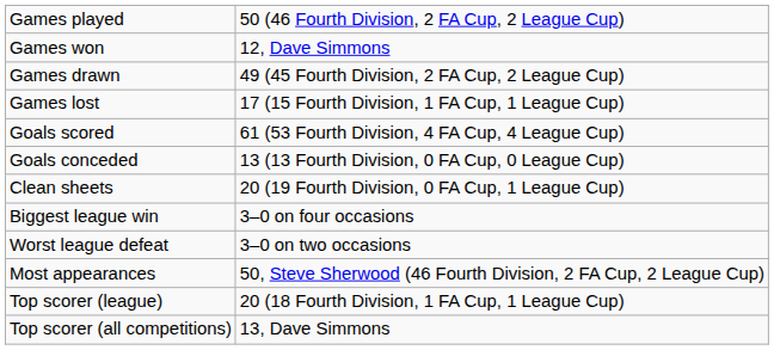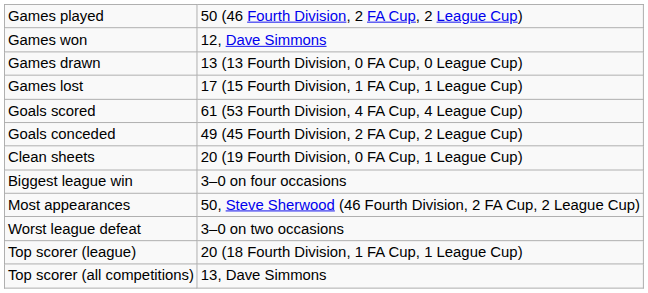Games drawn | column 2: 49 (45 Fourth Division, 2 FA Cup, 2 League Cup) -> 13 (13 Fourth Division, 0 FA Cup, 0 League Cup)
Goals conceded | column 2: 13 (13 Fourth Division, 0 FA Cup, 0 League Cup) -> 49 (45 Fourth Division, 2 FA Cup, 2 League Cup)
rows swapped: Worst league defeat <-> Most appearances
